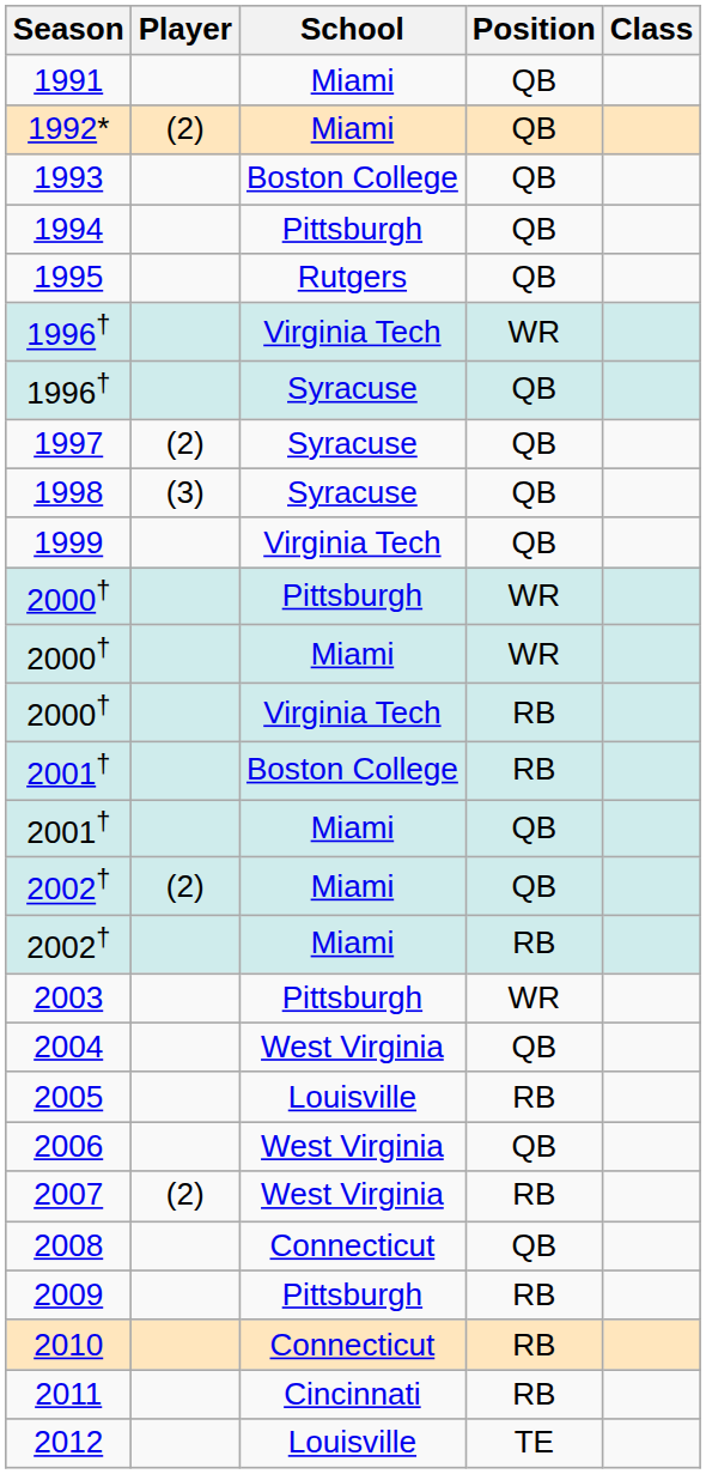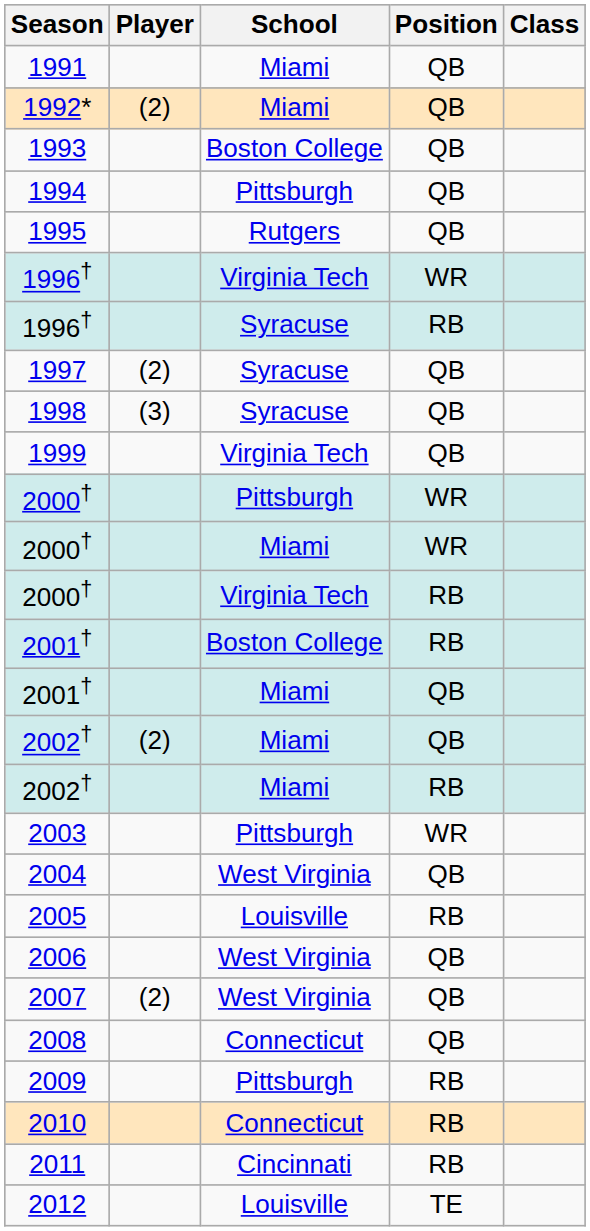1996† / Syracuse | Position: QB -> RB
2007 | Position: RB -> QB
